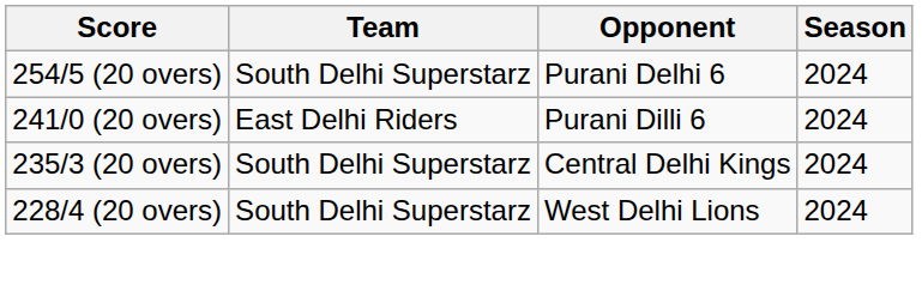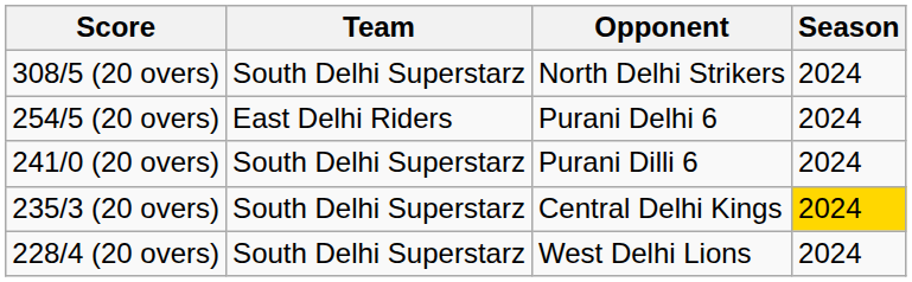+ row: 308/5 (20 overs) | South Delhi Superstarz | North Delhi Strikers | 2024
254/5 (20 overs) | Team: South Delhi Superstarz -> East Delhi Riders
241/0 (20 overs) | Team: East Delhi Riders -> South Delhi Superstarz
235/3 (20 overs) | Season: no background -> gold background
